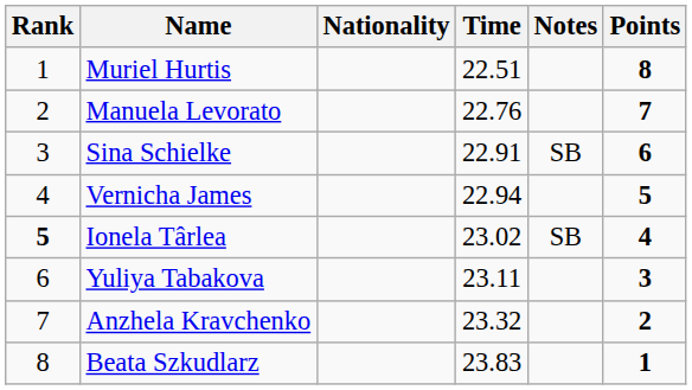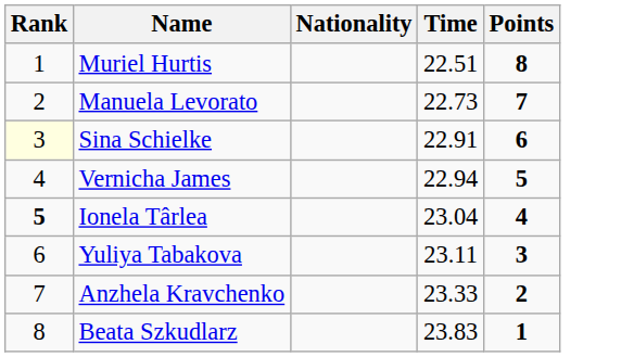- column: Notes | SB | SB
Manuela Levorato | Time: 22.76 -> 22.73
Sina Schielke | Rank: no background -> lightyellow background
Ionela Târlea | Time: 23.02 -> 23.04
Anzhela Kravchenko | Time: 23.32 -> 23.33
